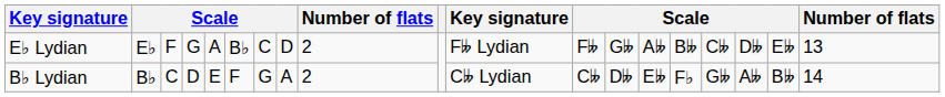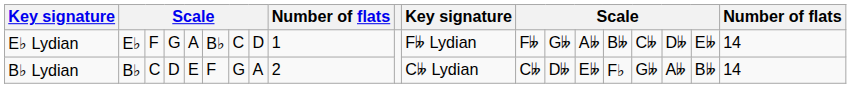E♭ Lydian | column 9: 2 -> 1
E♭ Lydian | column 19: 13 -> 14
